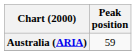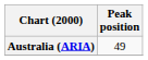Australia (ARIA) | Peak position: 59 -> 49
